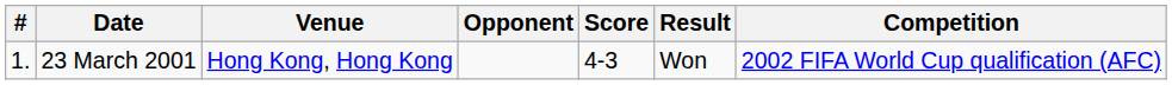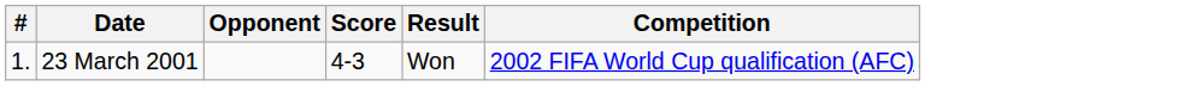- column: Venue | Hong Kong, Hong Kong
